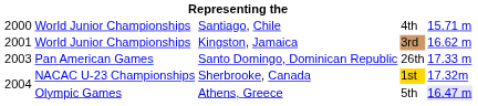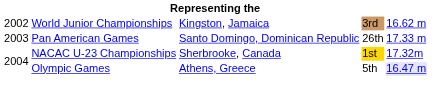- row: 2000 | World Junior Championships | Santiago, Chile | 4th | 15.71 m
Kingston, Jamaica | column 1: 2001 -> 2002
